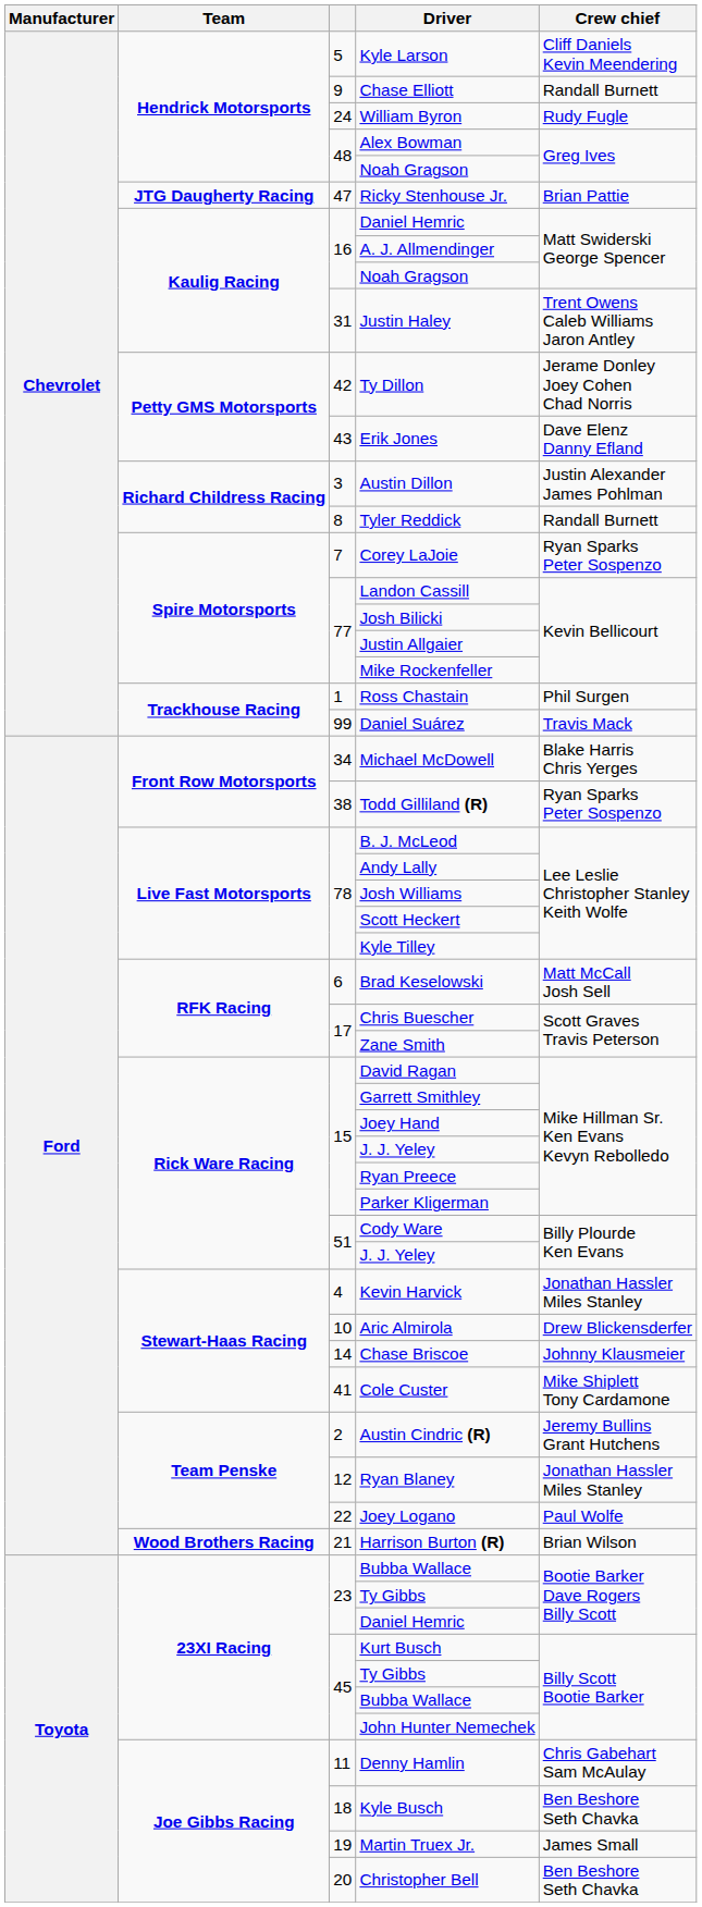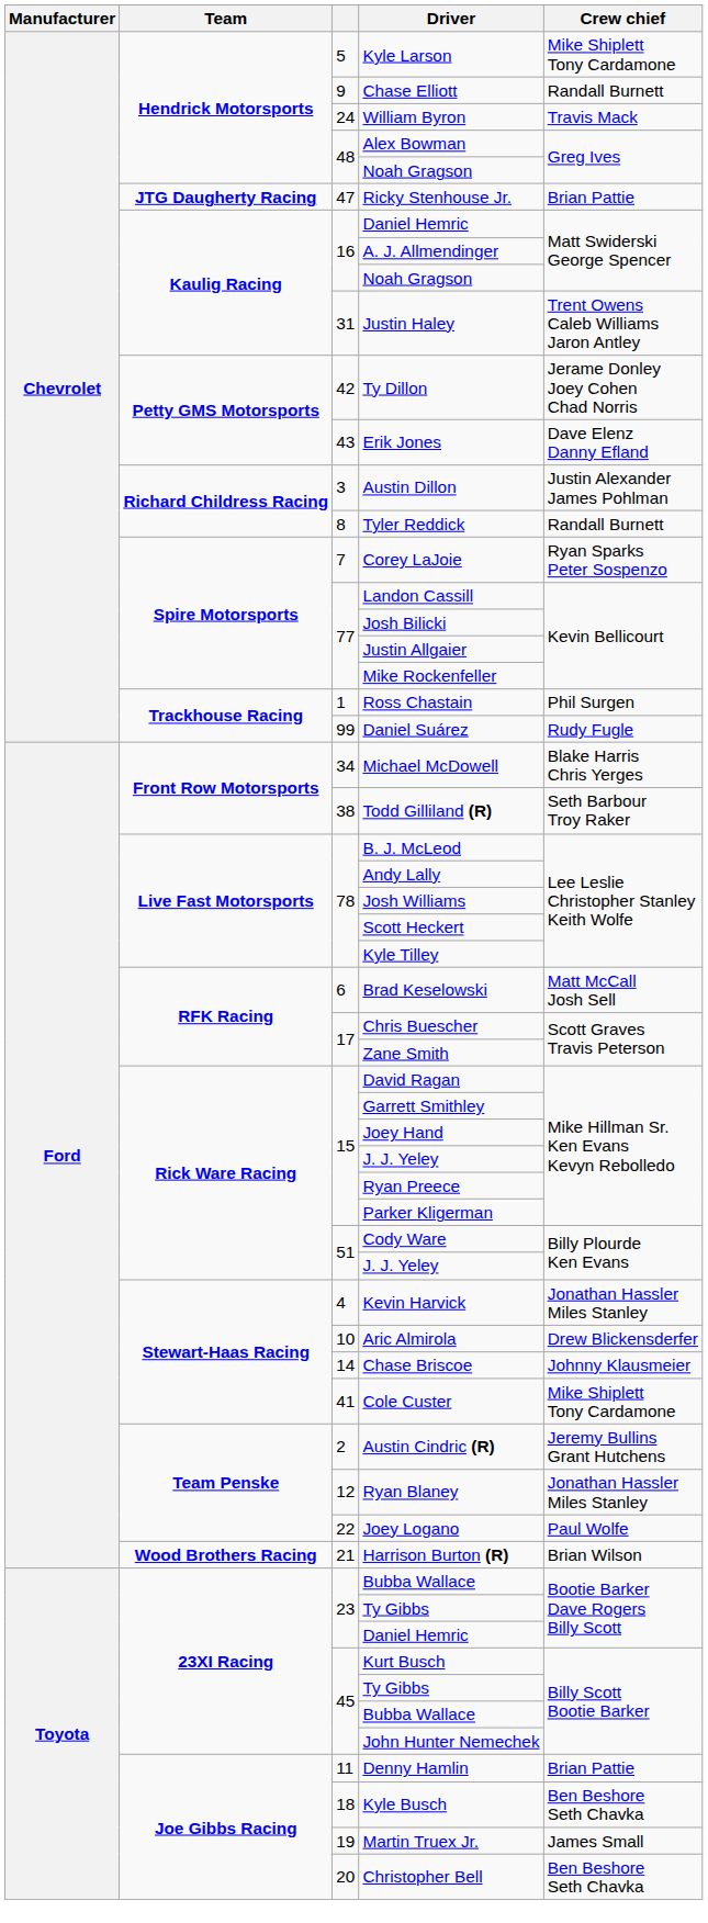Kyle Larson | Crew chief: Cliff Daniels Kevin Meendering -> Mike Shiplett Tony Cardamone
William Byron | Crew chief: Rudy Fugle -> Travis Mack
Daniel Suárez | Crew chief: Travis Mack -> Rudy Fugle
Todd Gilliland (R) | Crew chief: Ryan Sparks Peter Sospenzo -> Seth Barbour Troy Raker
Denny Hamlin | Crew chief: Chris Gabehart Sam McAulay -> Brian Pattie
